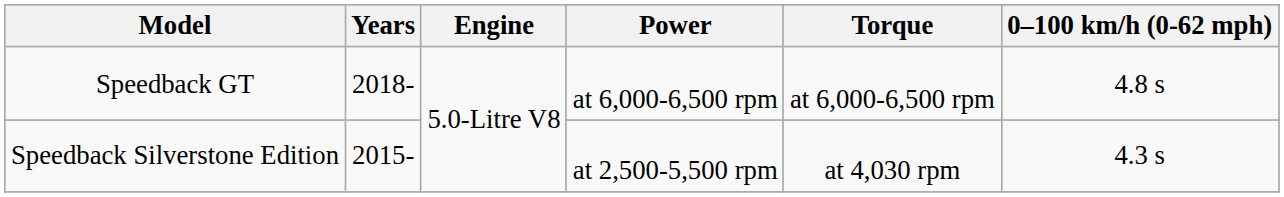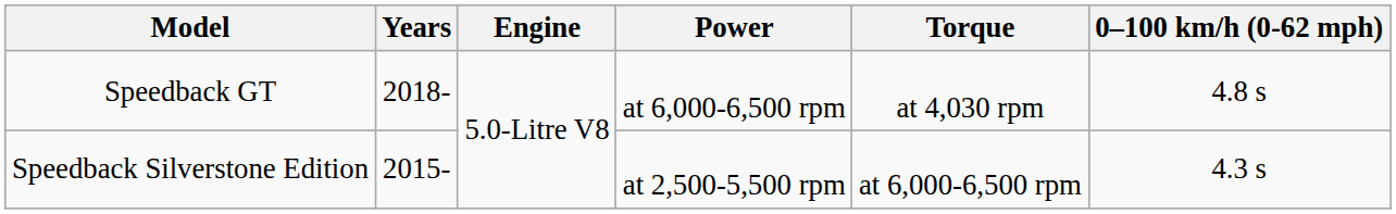Speedback GT | Torque: at 6,000-6,500 rpm -> at 4,030 rpm
Speedback Silverstone Edition | Torque: at 4,030 rpm -> at 6,000-6,500 rpm
